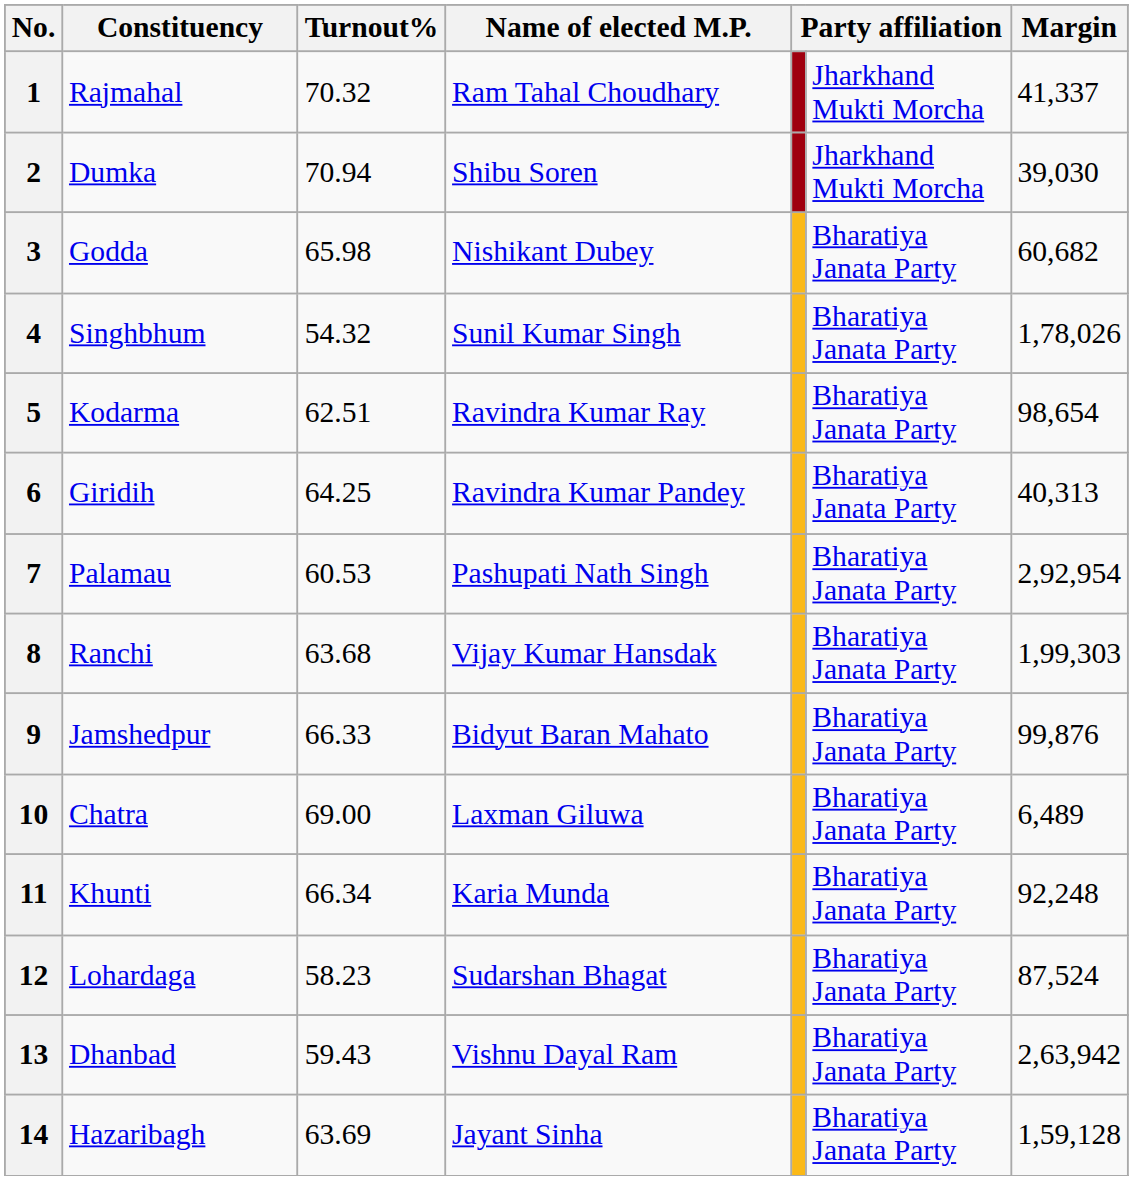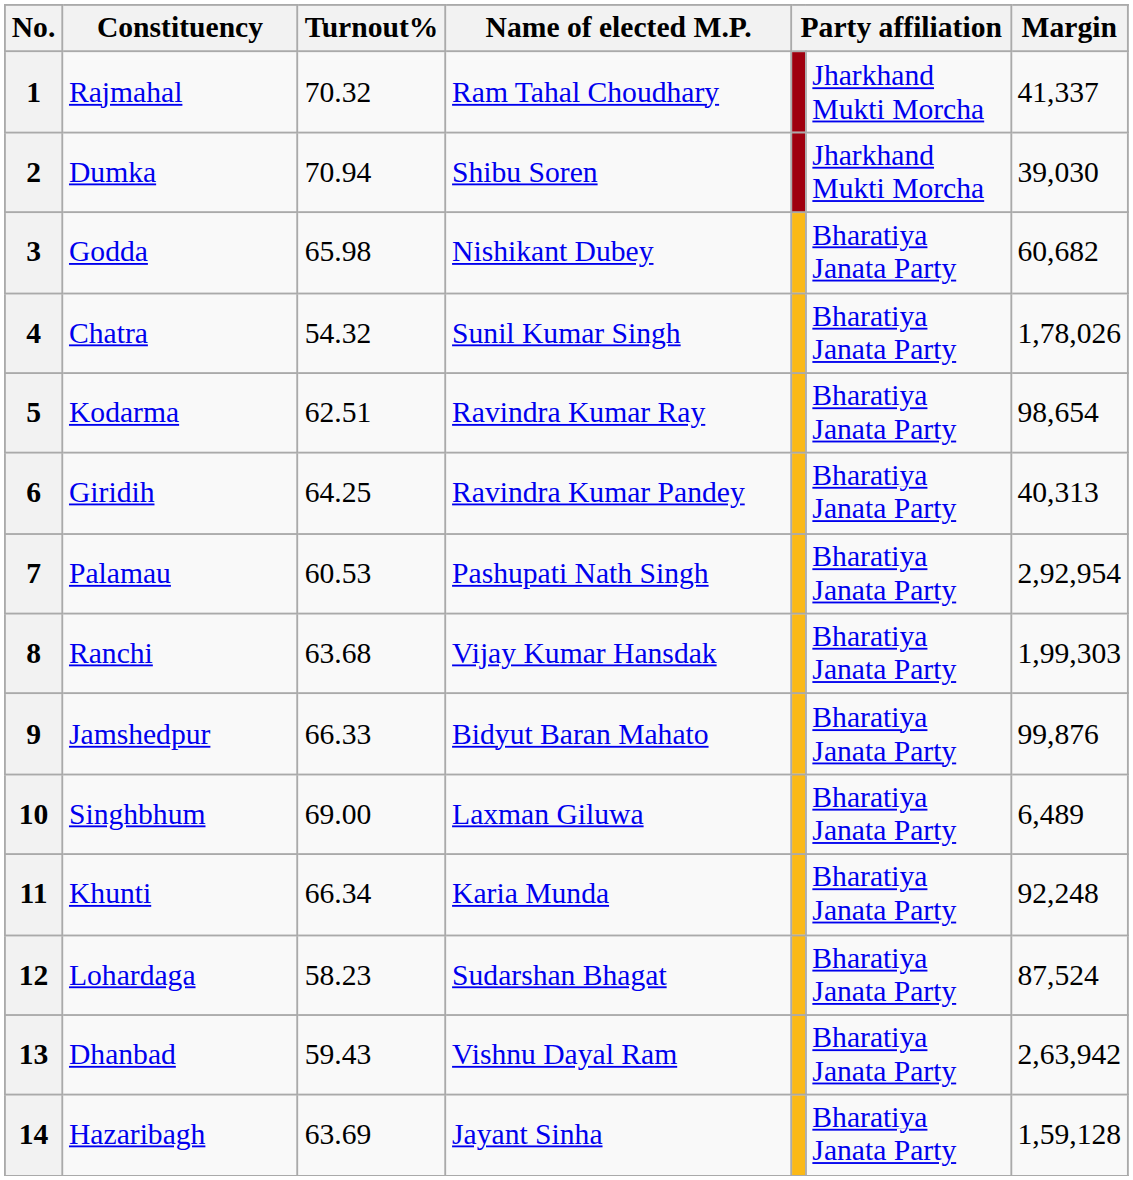4 | Constituency: Singhbhum -> Chatra
10 | Constituency: Chatra -> Singhbhum
